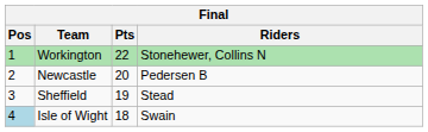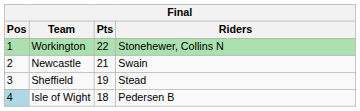Newcastle | Pts: 20 -> 21
Newcastle | Riders: Pedersen B -> Swain
Isle of Wight | Riders: Swain -> Pedersen B
